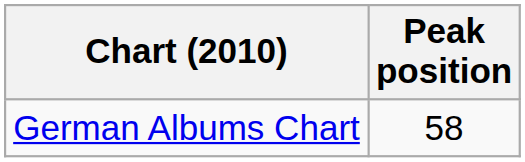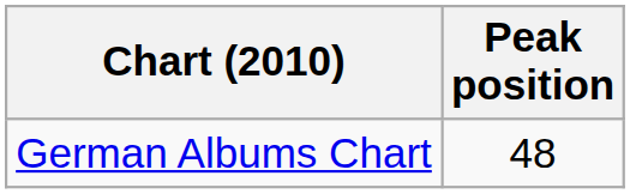German Albums Chart | Peak position: 58 -> 48
